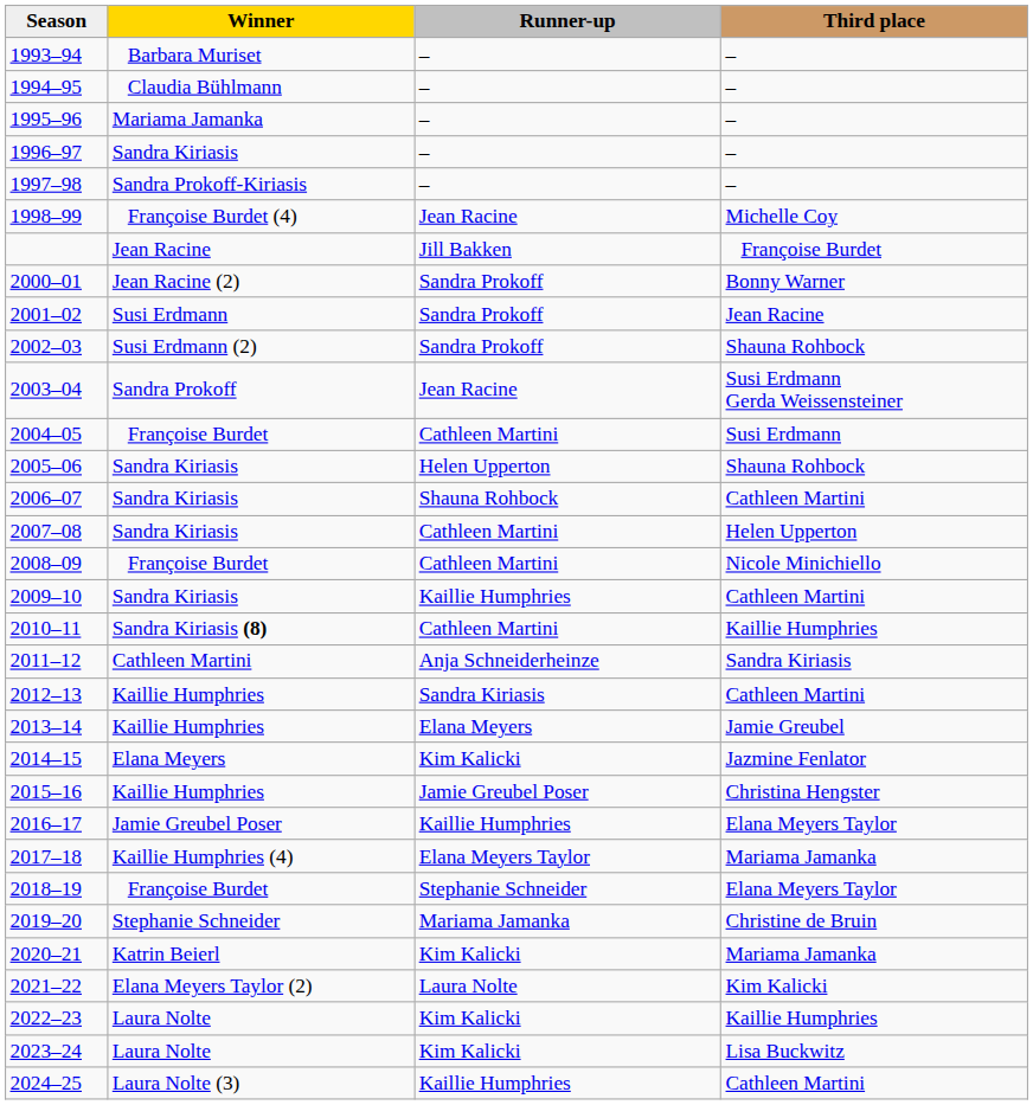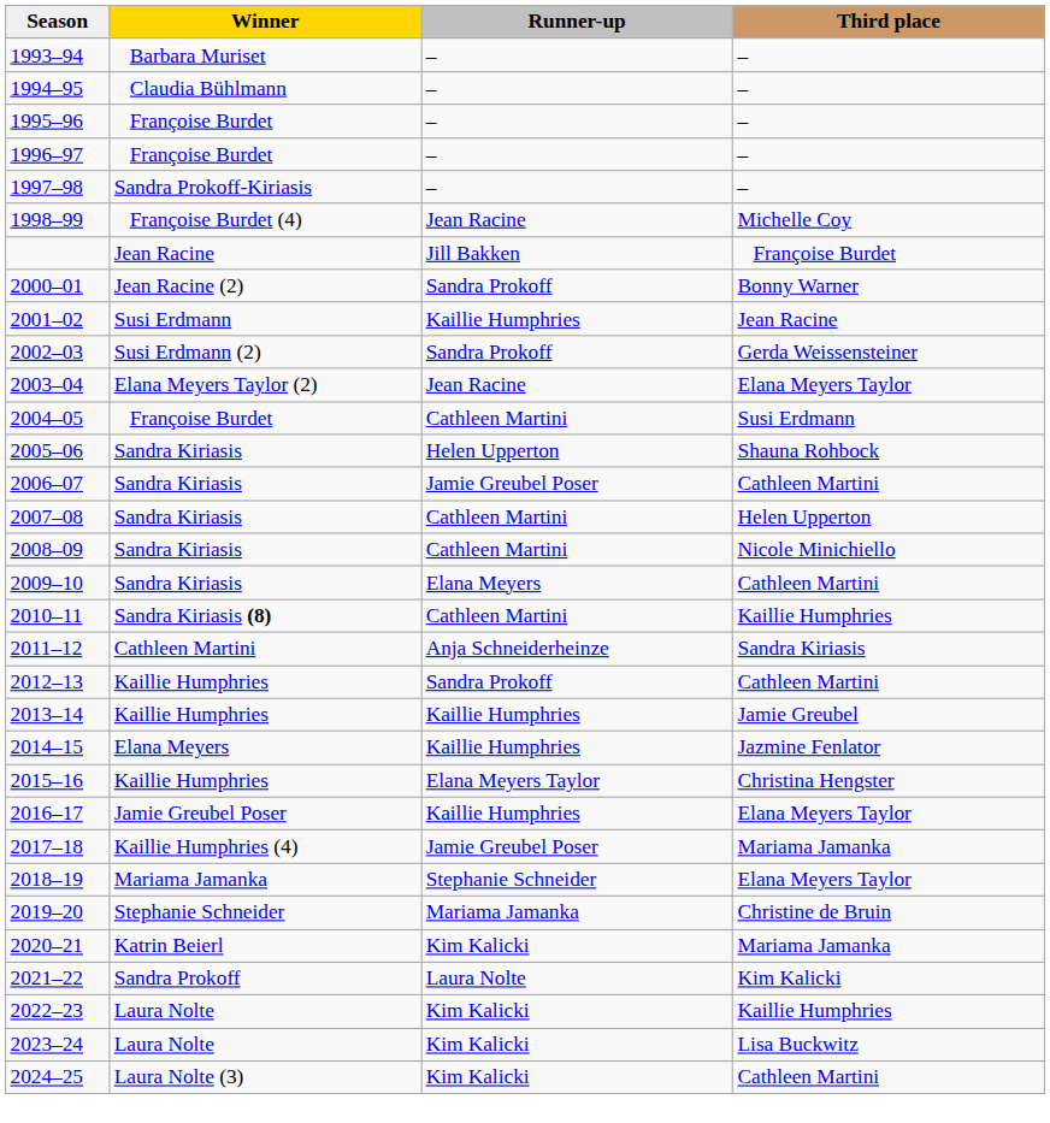1995–96 | Winner: Mariama Jamanka -> Françoise Burdet
1996–97 | Winner: Sandra Kiriasis -> Françoise Burdet
2001–02 | Runner-up: Sandra Prokoff -> Kaillie Humphries
2002–03 | Third place: Shauna Rohbock -> Gerda Weissensteiner
2003–04 | Winner: Sandra Prokoff -> Elana Meyers Taylor (2)
2003–04 | Third place: Susi Erdmann Gerda Weissensteiner -> Elana Meyers Taylor
2006–07 | Runner-up: Shauna Rohbock -> Jamie Greubel Poser
2008–09 | Winner: Françoise Burdet -> Sandra Kiriasis
2009–10 | Runner-up: Kaillie Humphries -> Elana Meyers
2012–13 | Runner-up: Sandra Kiriasis -> Sandra Prokoff
2013–14 | Runner-up: Elana Meyers -> Kaillie Humphries
2014–15 | Runner-up: Kim Kalicki -> Kaillie Humphries
2015–16 | Runner-up: Jamie Greubel Poser -> Elana Meyers Taylor
2017–18 | Runner-up: Elana Meyers Taylor -> Jamie Greubel Poser
2018–19 | Winner: Françoise Burdet -> Mariama Jamanka
2021–22 | Winner: Elana Meyers Taylor (2) -> Sandra Prokoff
2024–25 | Runner-up: Kaillie Humphries -> Kim Kalicki
